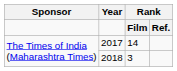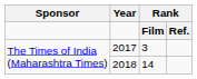2017 | column 3: 14 -> 3
2018 | column 3: 3 -> 14
